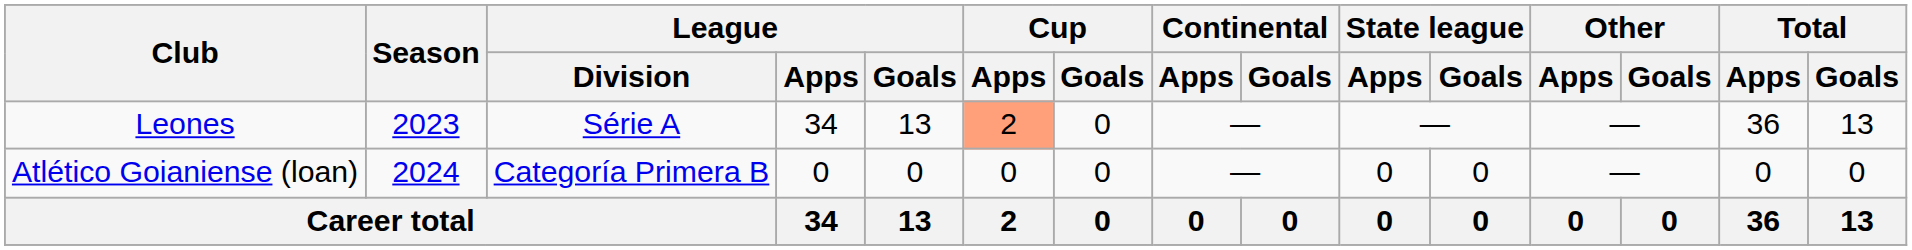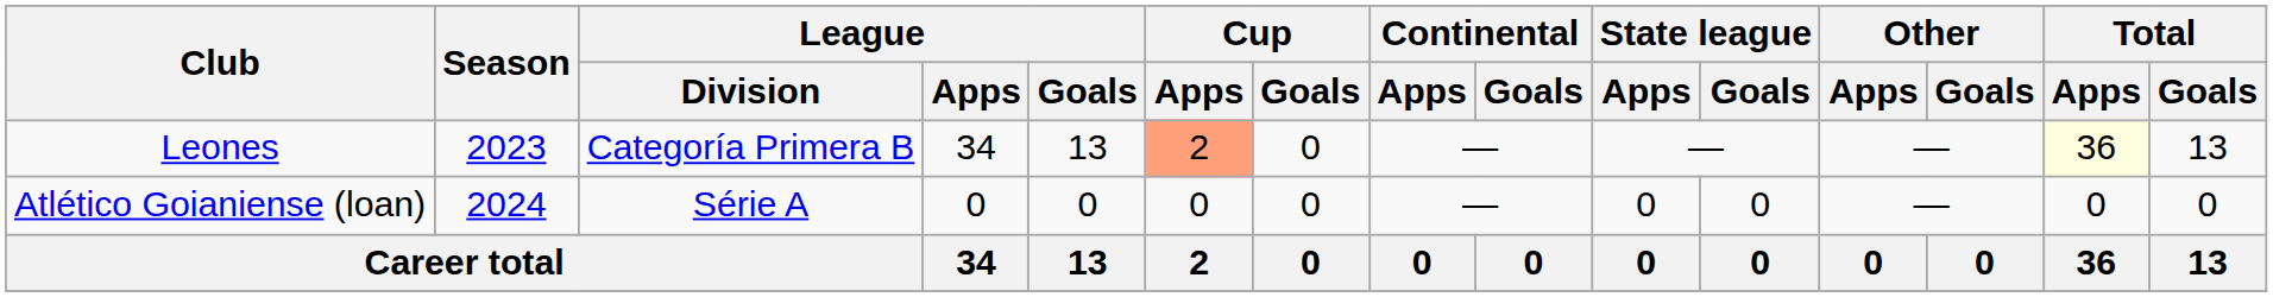Leones | League / Division: Série A -> Categoría Primera B
Leones | Total / Apps: no background -> lightyellow background
Atlético Goianiense (loan) | League / Division: Categoría Primera B -> Série A
